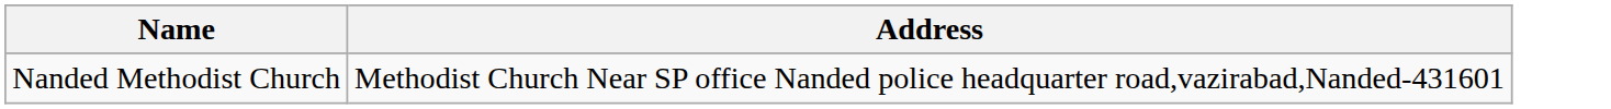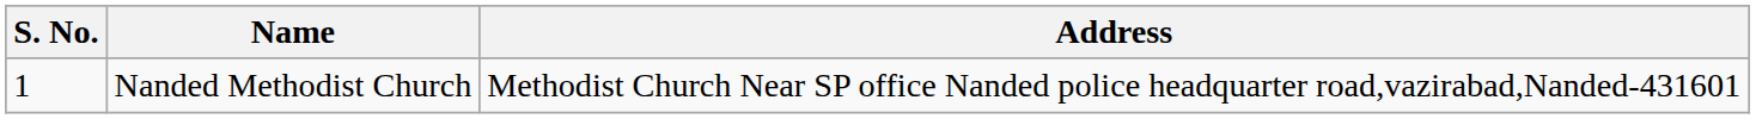+ column: S. No. | 1
